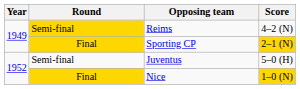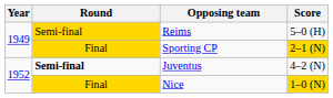Reims | Score: 4–2 (N) -> 5–0 (H)
Juventus | Round: normal -> bold
Juventus | Score: 5–0 (H) -> 4–2 (N)
